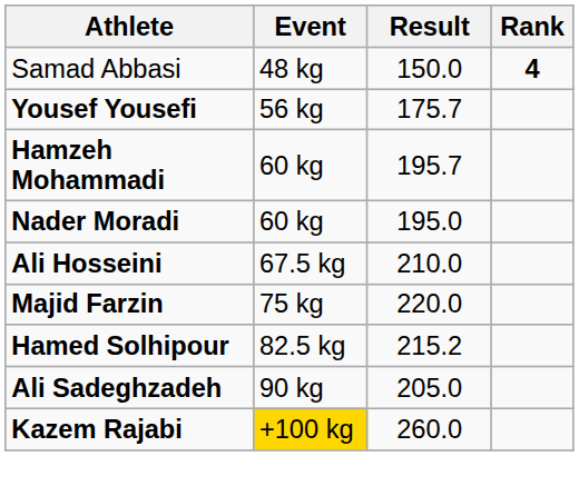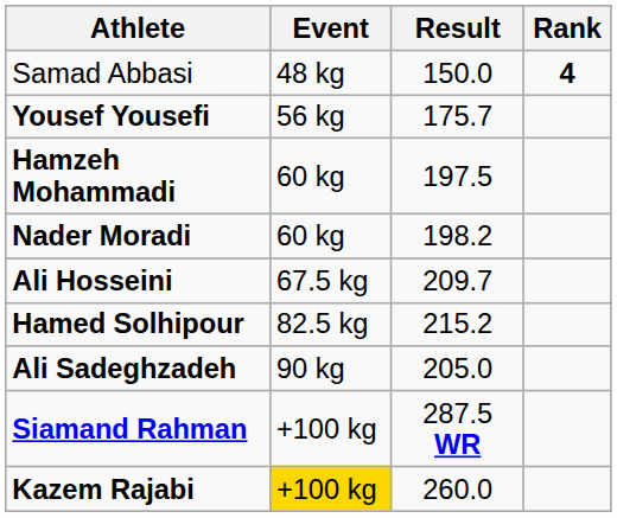Hamzeh Mohammadi | Result: 195.7 -> 197.5
Nader Moradi | Result: 195.0 -> 198.2
Ali Hosseini | Result: 210.0 -> 209.7
- row: Majid Farzin | 75 kg | 220.0
+ row: Siamand Rahman | +100 kg | 287.5 WR
